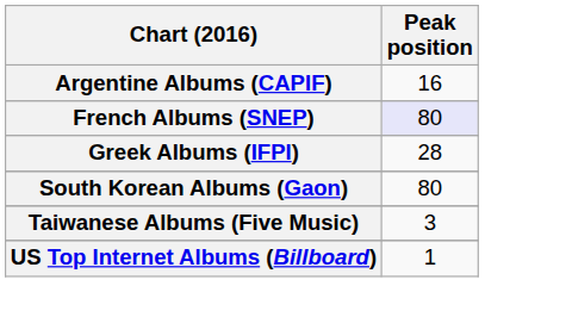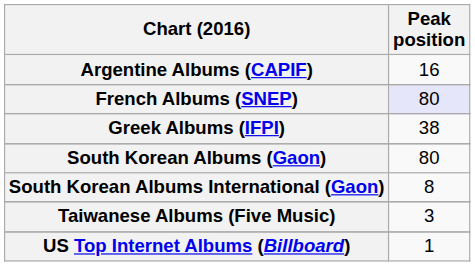Greek Albums (IFPI) | Peak position: 28 -> 38
+ row: South Korean Albums International (Gaon) | 8
